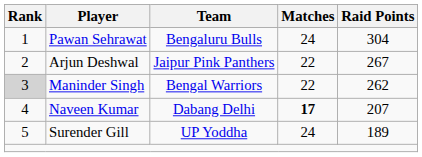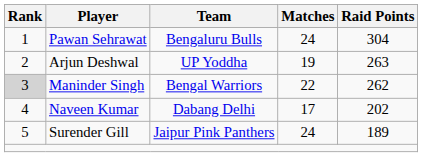Arjun Deshwal | Team: Jaipur Pink Panthers -> UP Yoddha
Arjun Deshwal | Matches: 22 -> 19
Arjun Deshwal | Raid Points: 267 -> 263
Naveen Kumar | Matches: bold -> normal
Naveen Kumar | Raid Points: 207 -> 202
Surender Gill | Team: UP Yoddha -> Jaipur Pink Panthers
